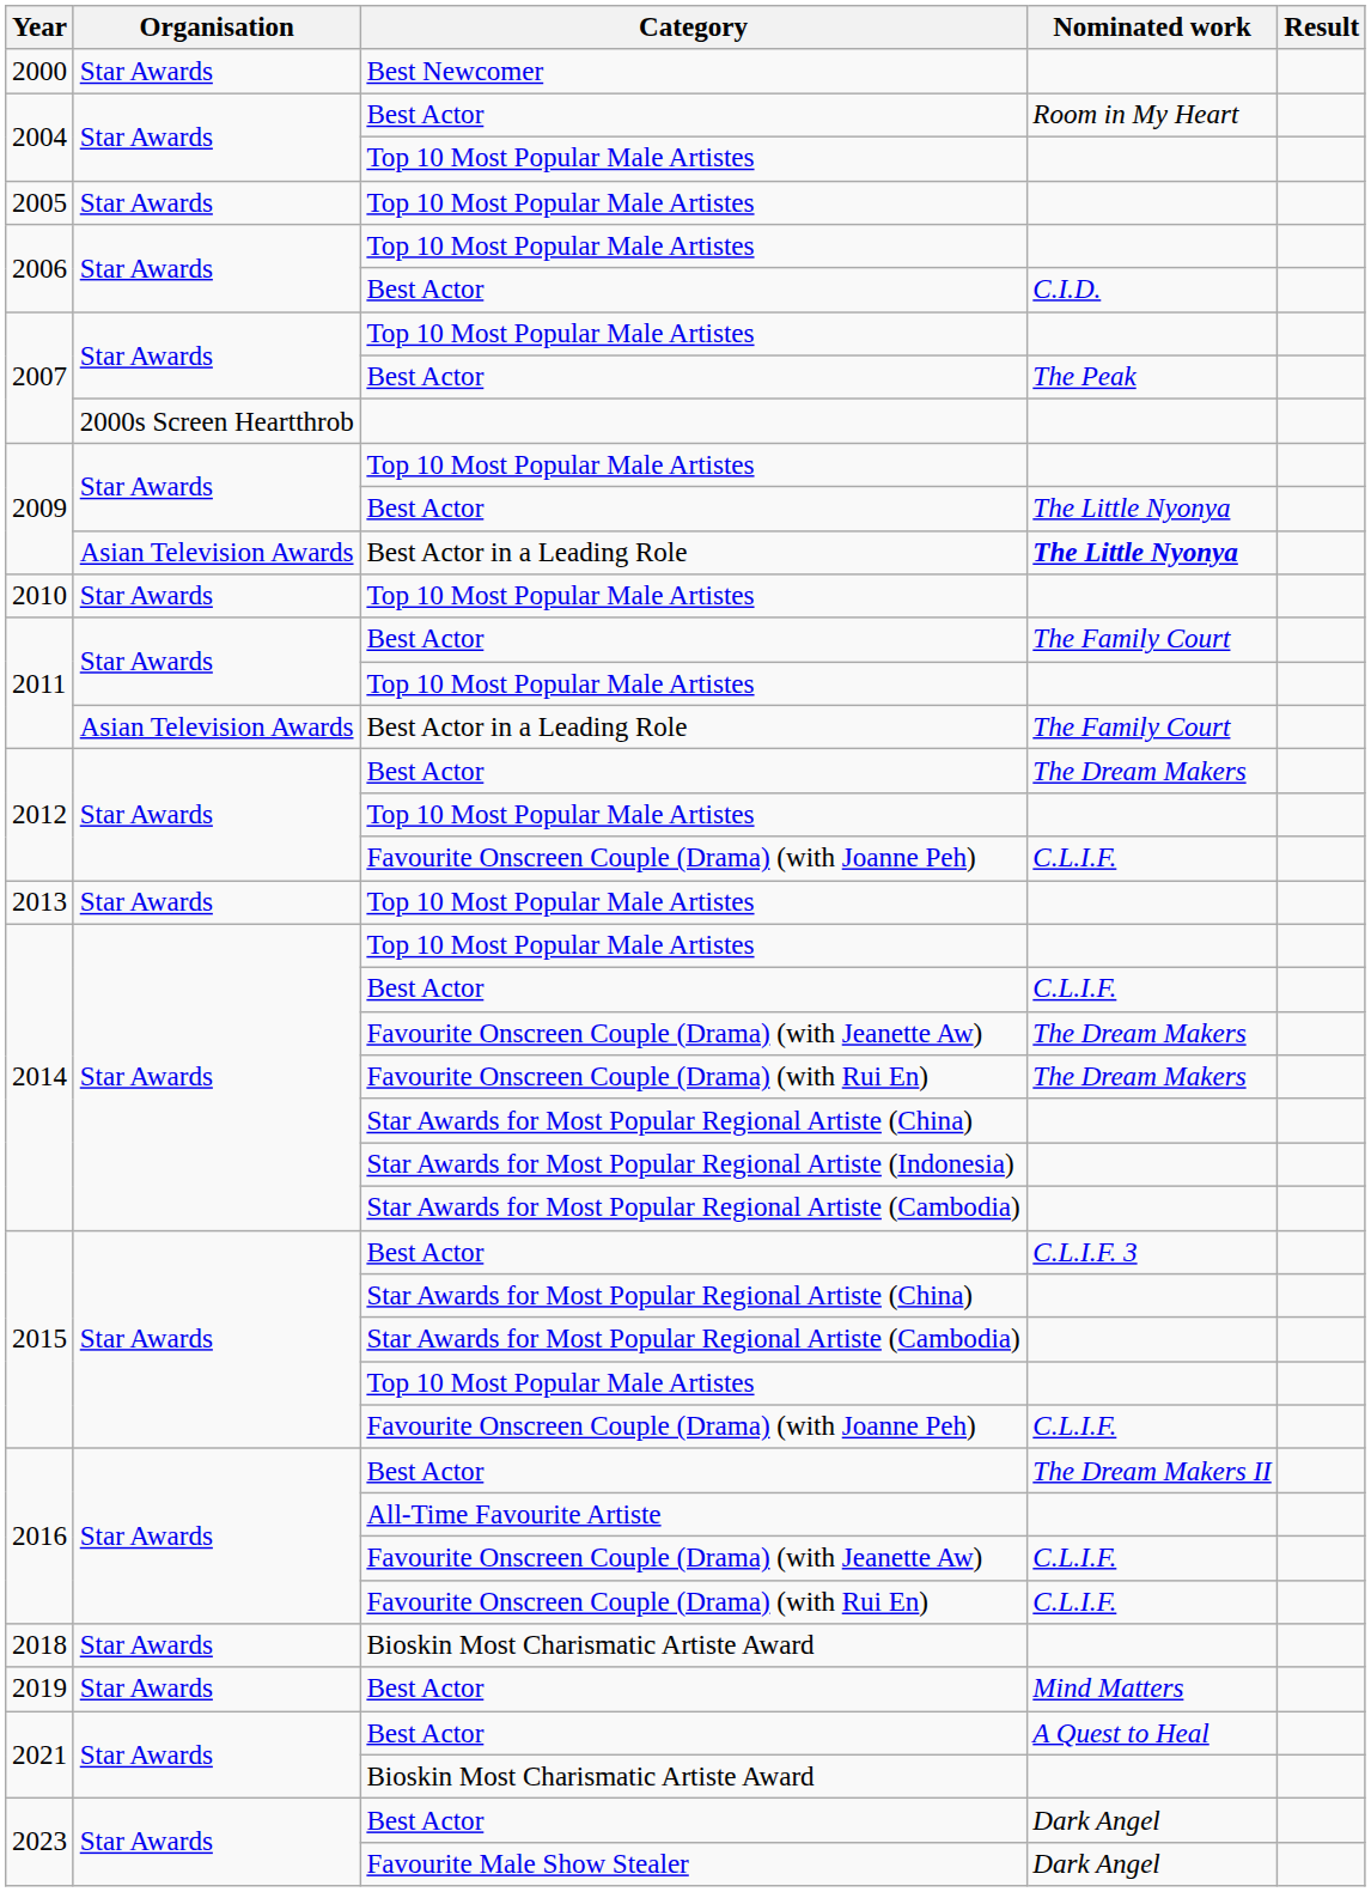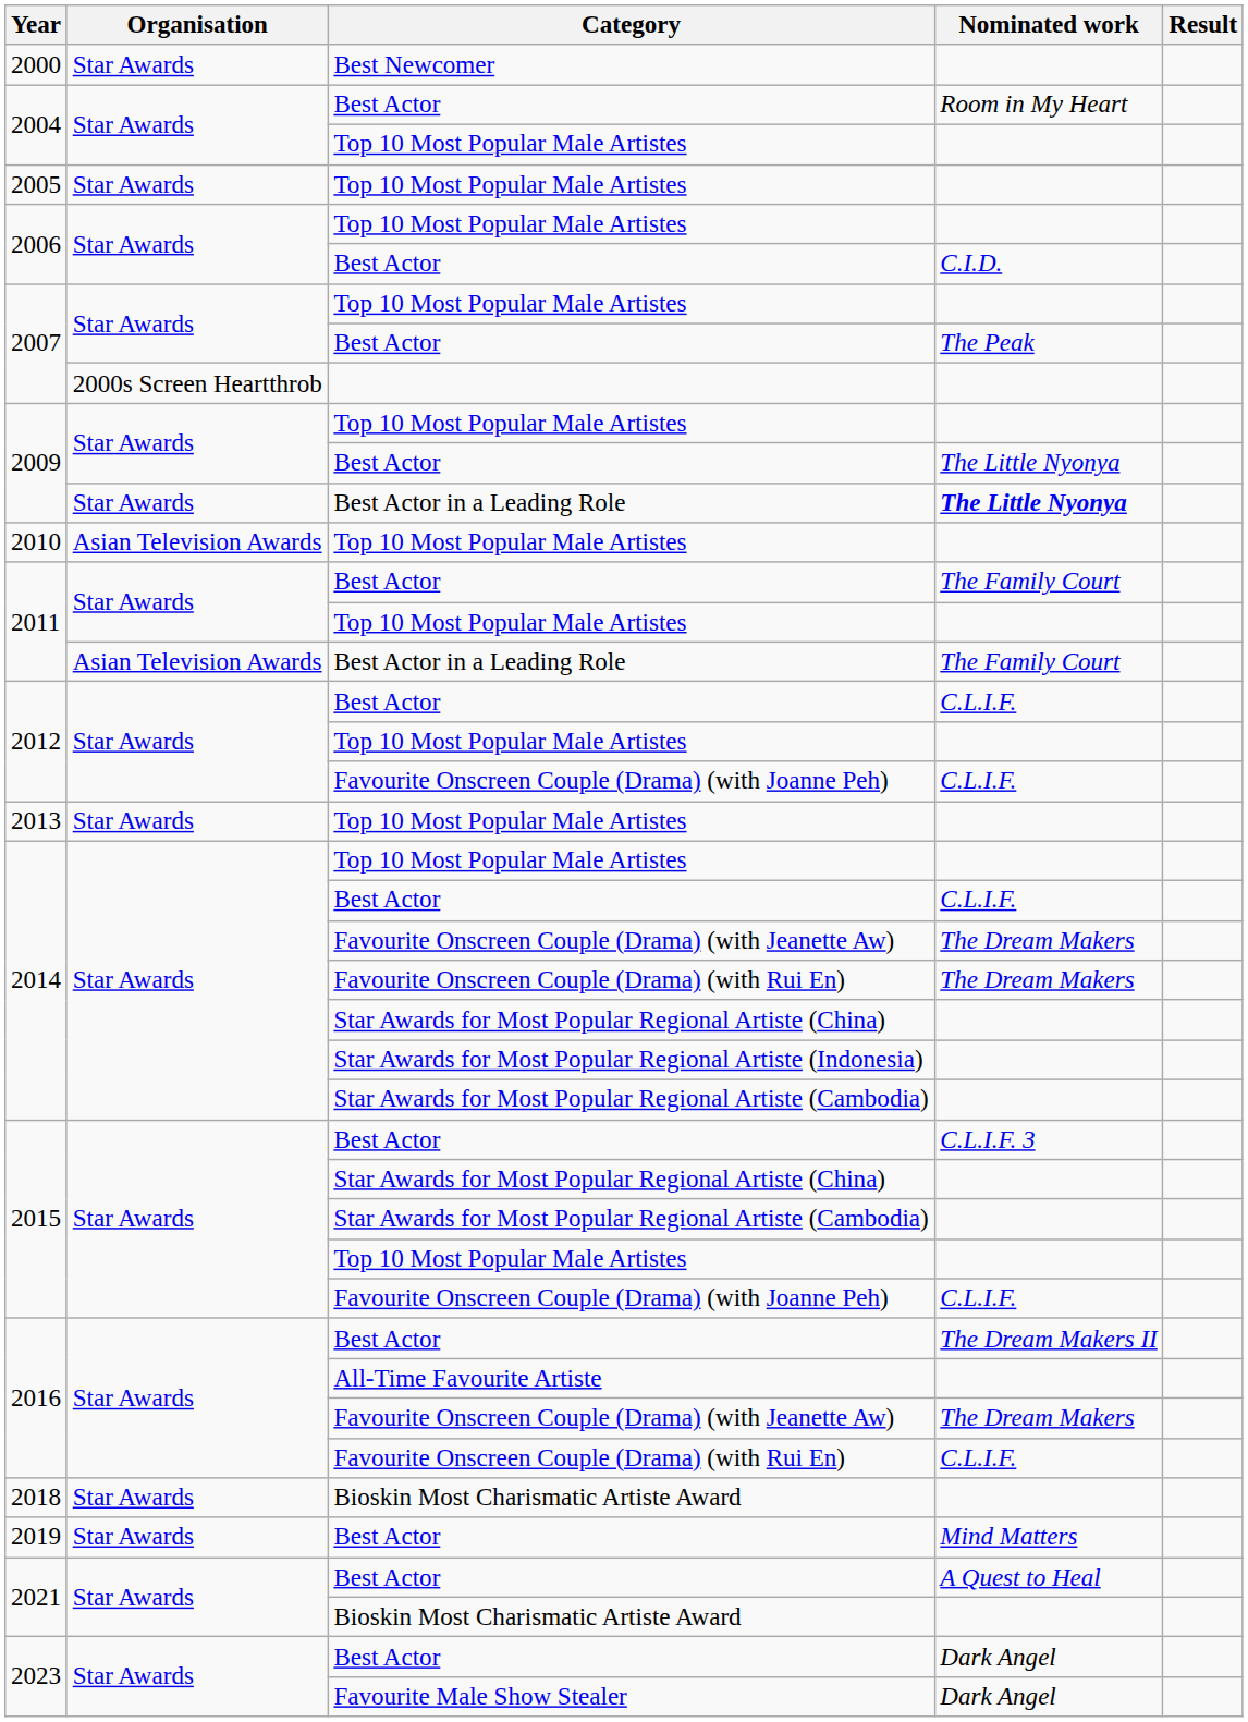2009 / Best Actor in a Leading Role | Organisation: Asian Television Awards -> Star Awards
2010 | Organisation: Star Awards -> Asian Television Awards
2012 / Best Actor | Nominated work: The Dream Makers -> C.L.I.F.
2016 / Favourite Onscreen Couple (Drama) (with Jeanette Aw) | Nominated work: C.L.I.F. -> The Dream Makers
